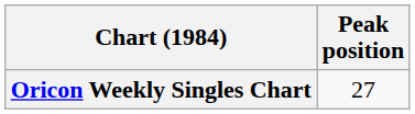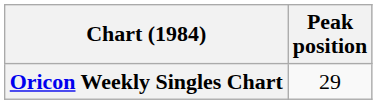Oricon Weekly Singles Chart | Peak position: 27 -> 29
